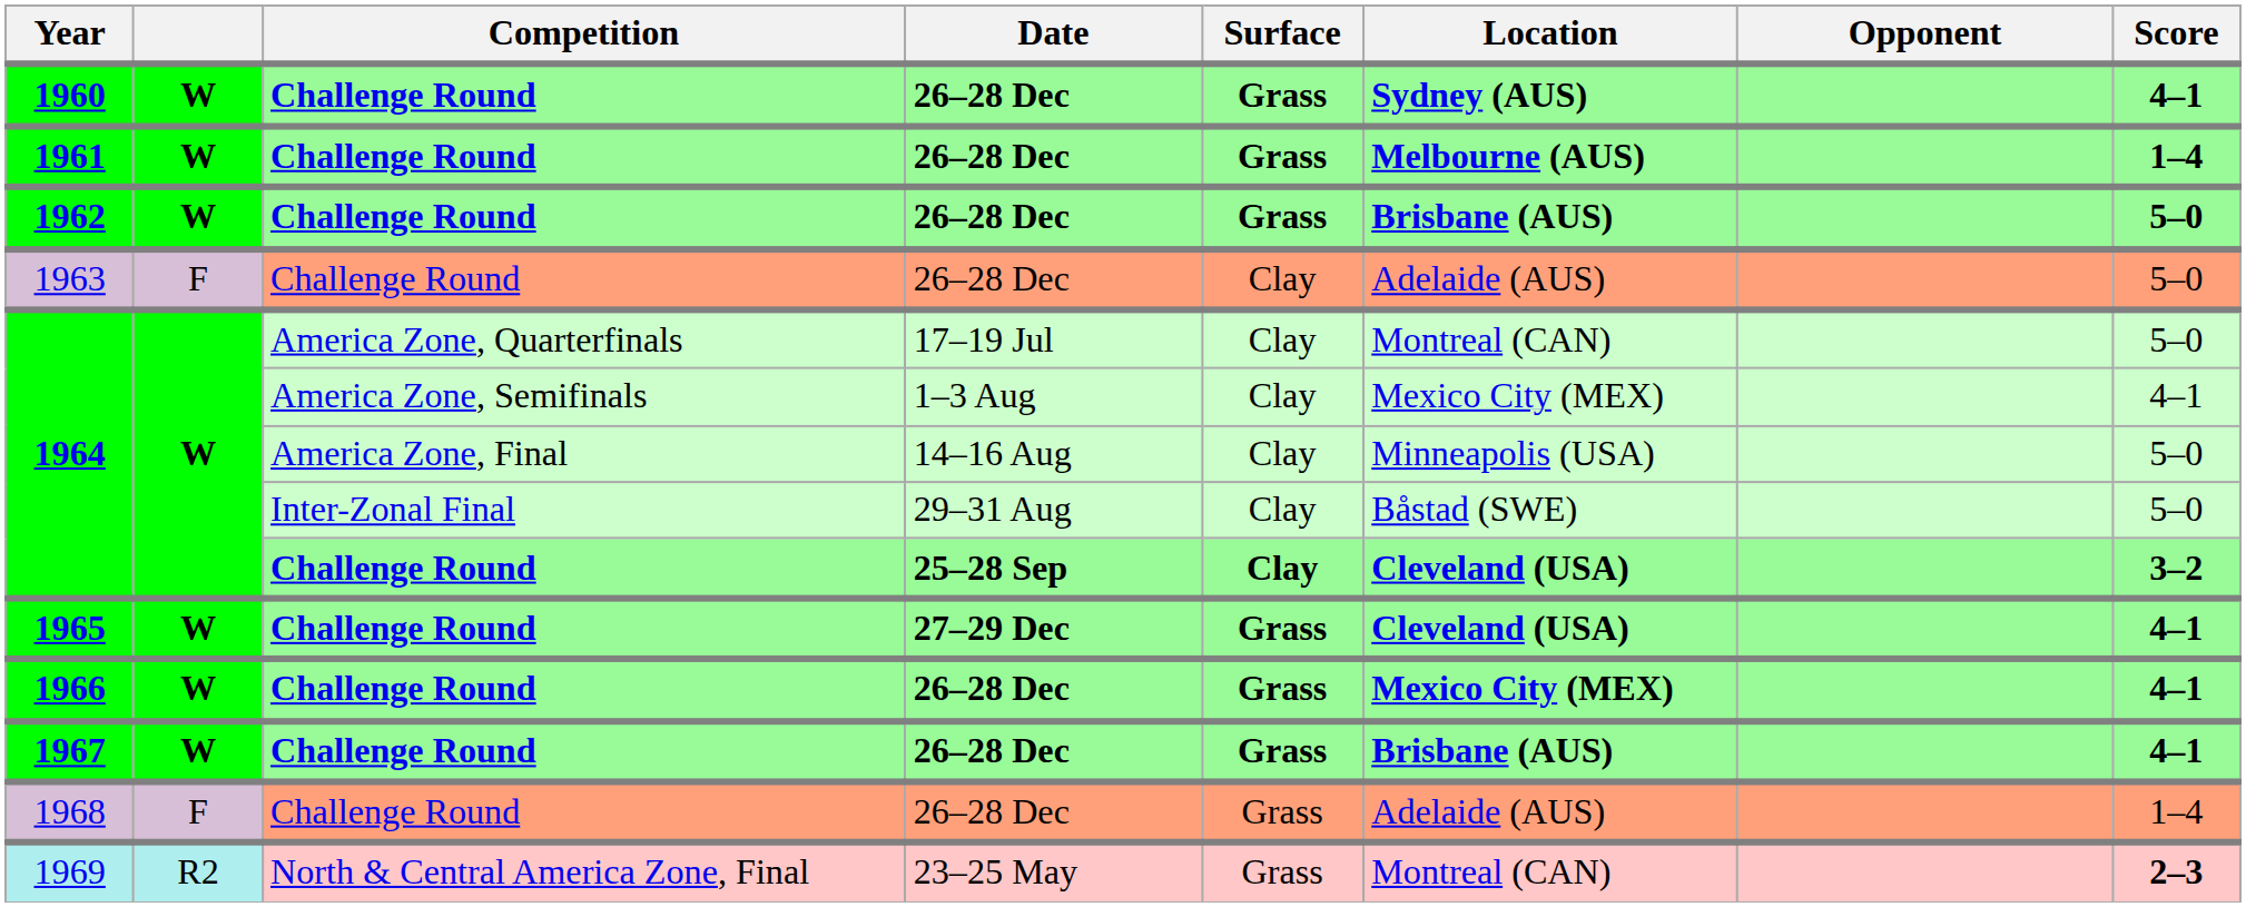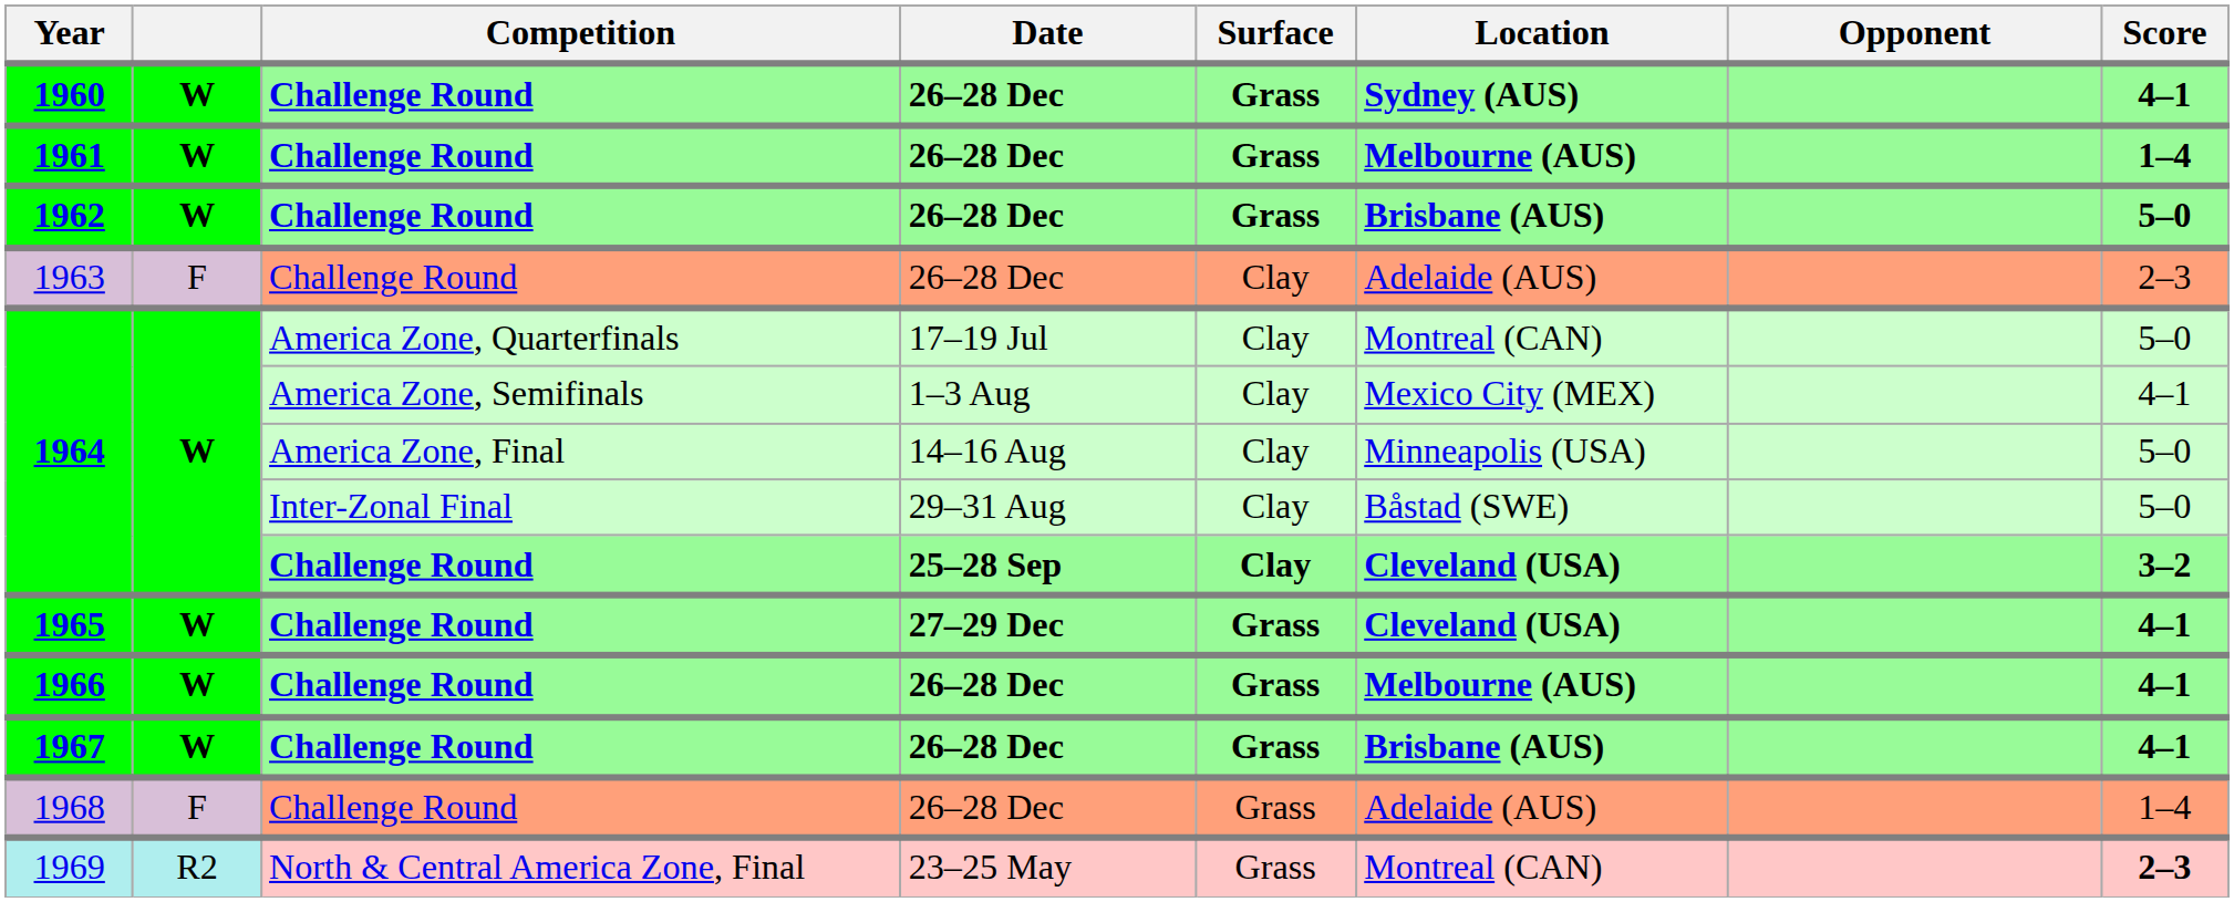1963 | Score: 5–0 -> 2–3
1966 | Location: Mexico City (MEX) -> Melbourne (AUS)
